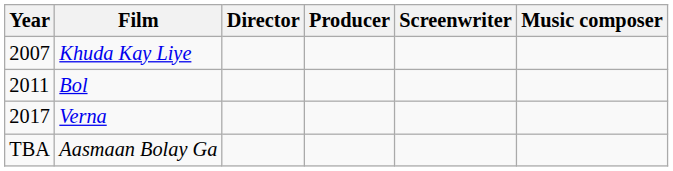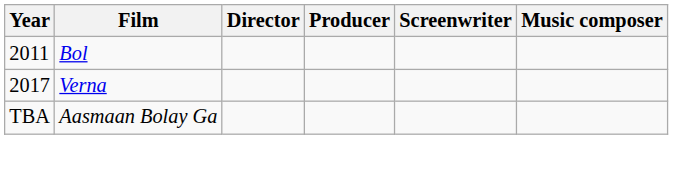- row: 2007 | Khuda Kay Liye
